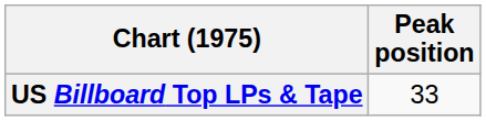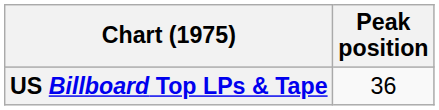US Billboard Top LPs & Tape | Peak position: 33 -> 36
